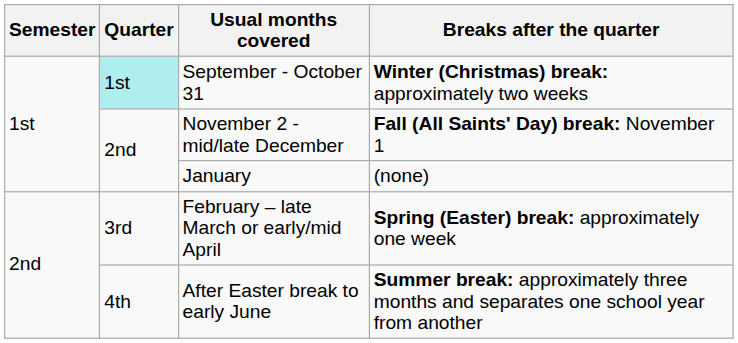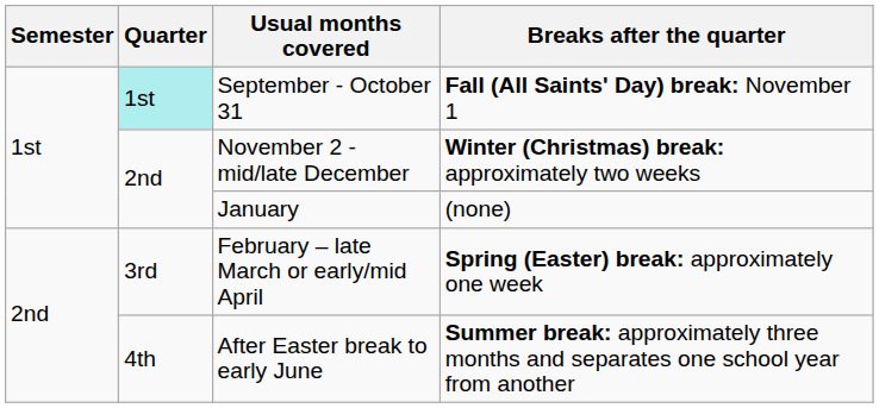September - October 31 | Breaks after the quarter: Winter (Christmas) break: approximately two weeks -> Fall (All Saints' Day) break: November 1
November 2 - mid/late December | Breaks after the quarter: Fall (All Saints' Day) break: November 1 -> Winter (Christmas) break: approximately two weeks
